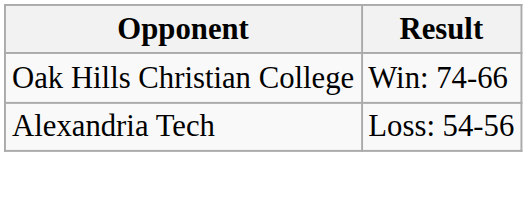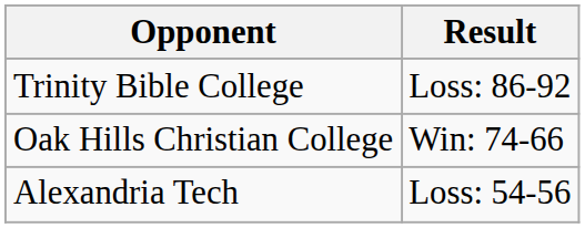+ row: Trinity Bible College | Loss: 86-92
